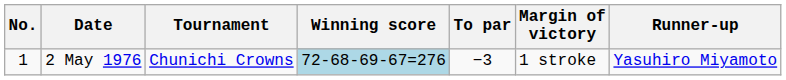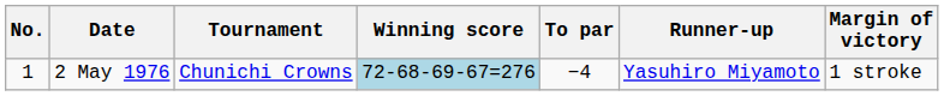columns swapped: Margin of victory <-> Runner-up
2 May 1976 | To par: −3 -> −4
